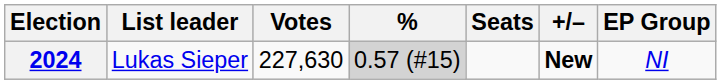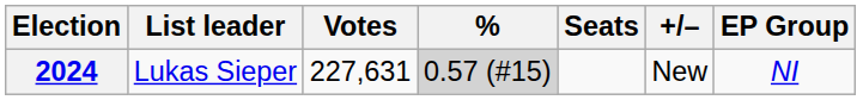2024 | Votes: 227,630 -> 227,631
2024 | +/–: bold -> normal
